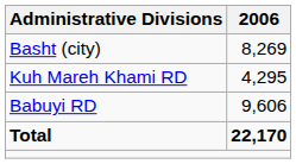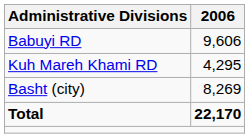rows swapped: Babuyi RD <-> Basht (city)
